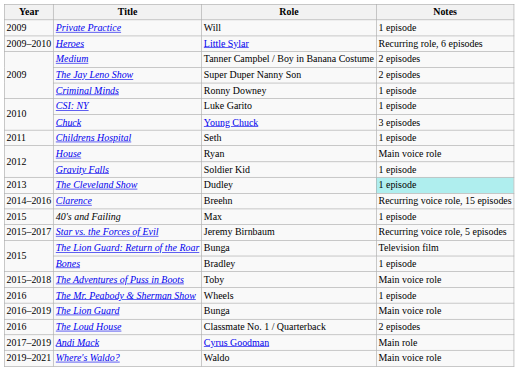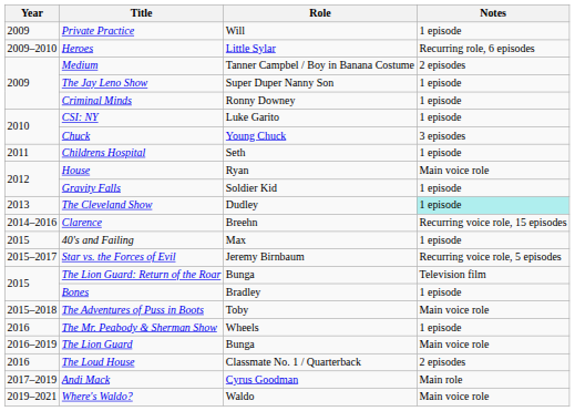The Jay Leno Show | Notes: 2 episodes -> 1 episode
